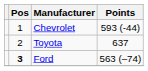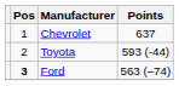Chevrolet | Points: 593 (-44) -> 637
Toyota | Points: 637 -> 593 (-44)
